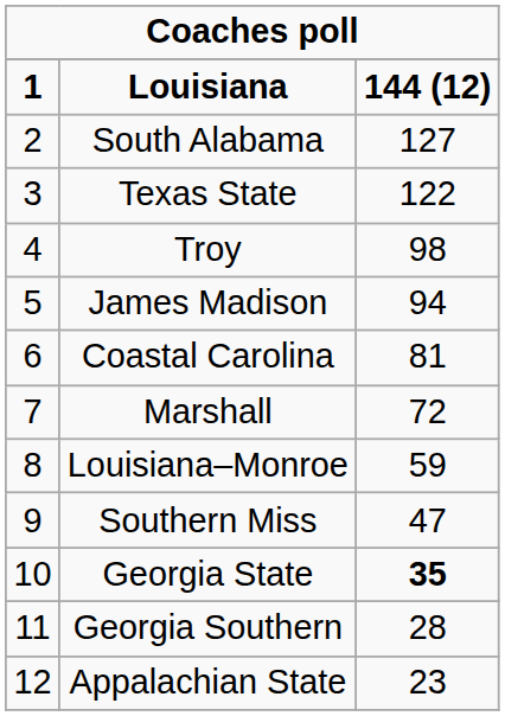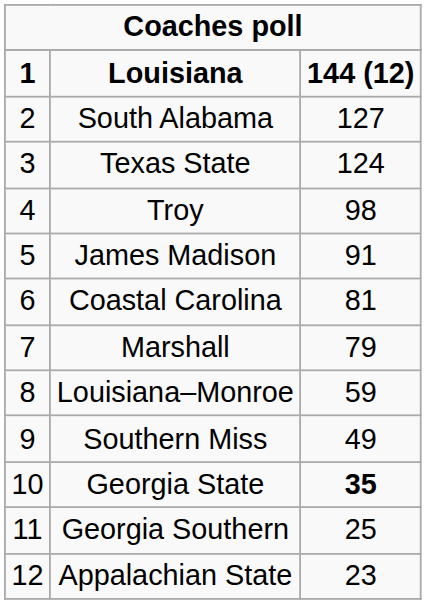Texas State | column 3: 122 -> 124
James Madison | column 3: 94 -> 91
Marshall | column 3: 72 -> 79
Southern Miss | column 3: 47 -> 49
Georgia Southern | column 3: 28 -> 25
